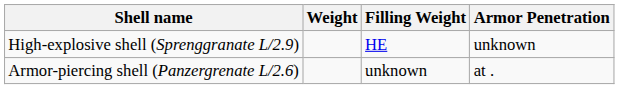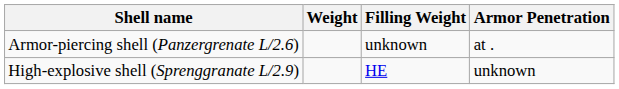rows swapped: Armor-piercing shell (Panzergrenate L/2.6) <-> High-explosive shell (Sprenggranate L/2.9)
